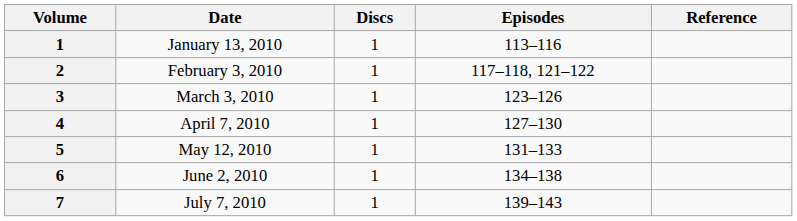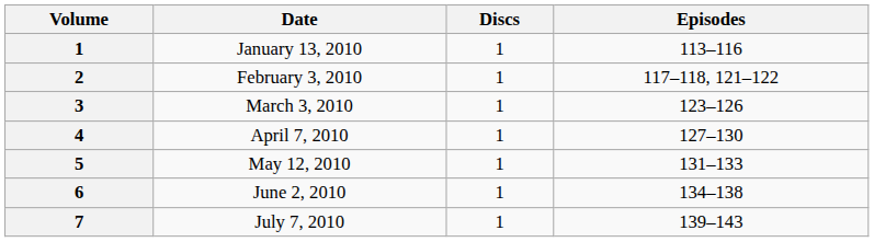- column: Reference
